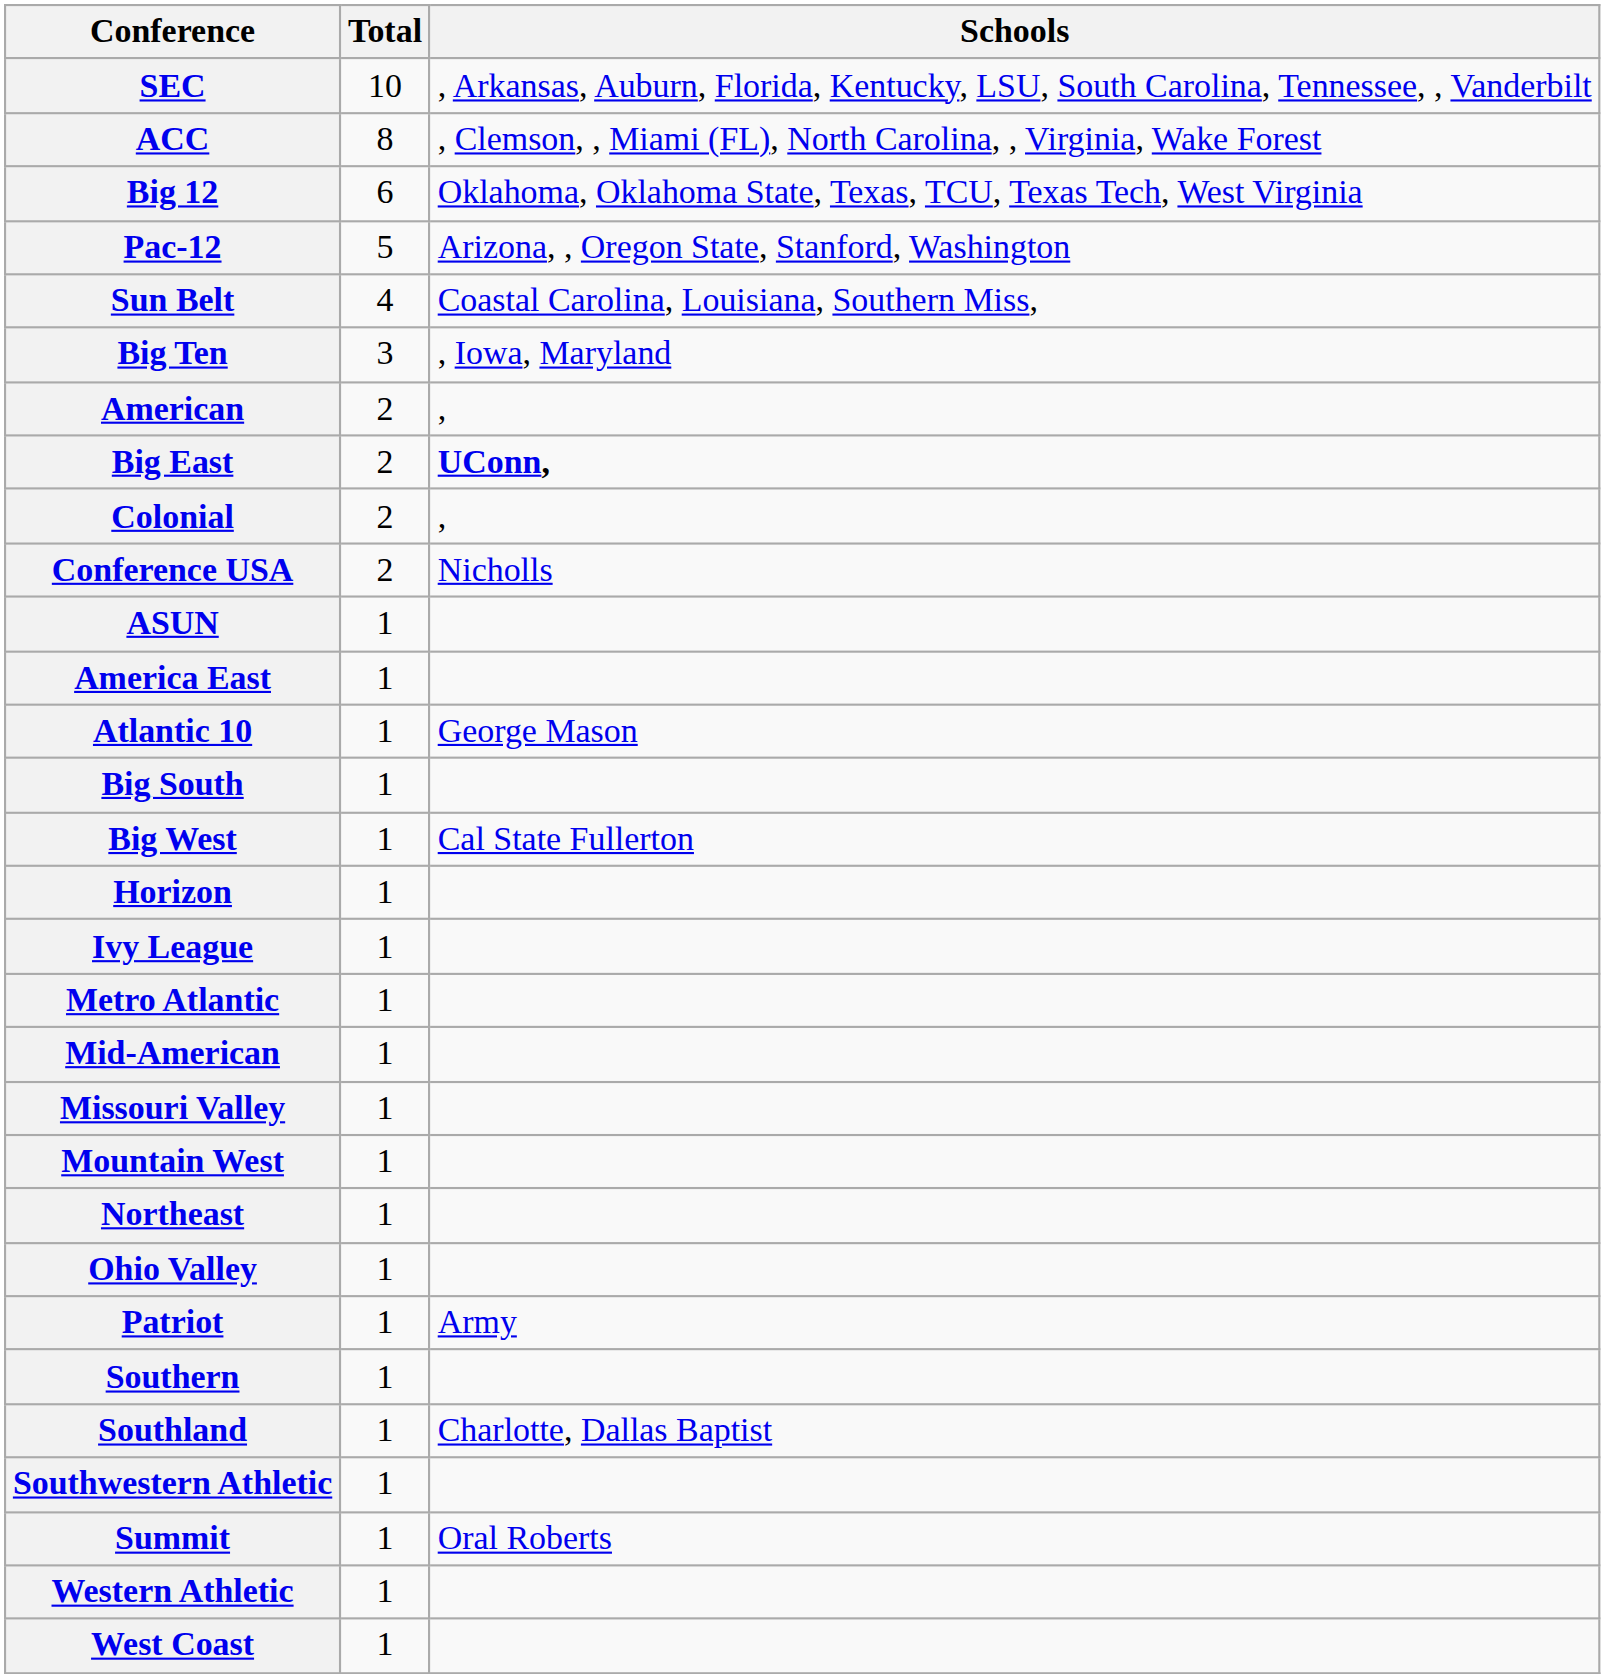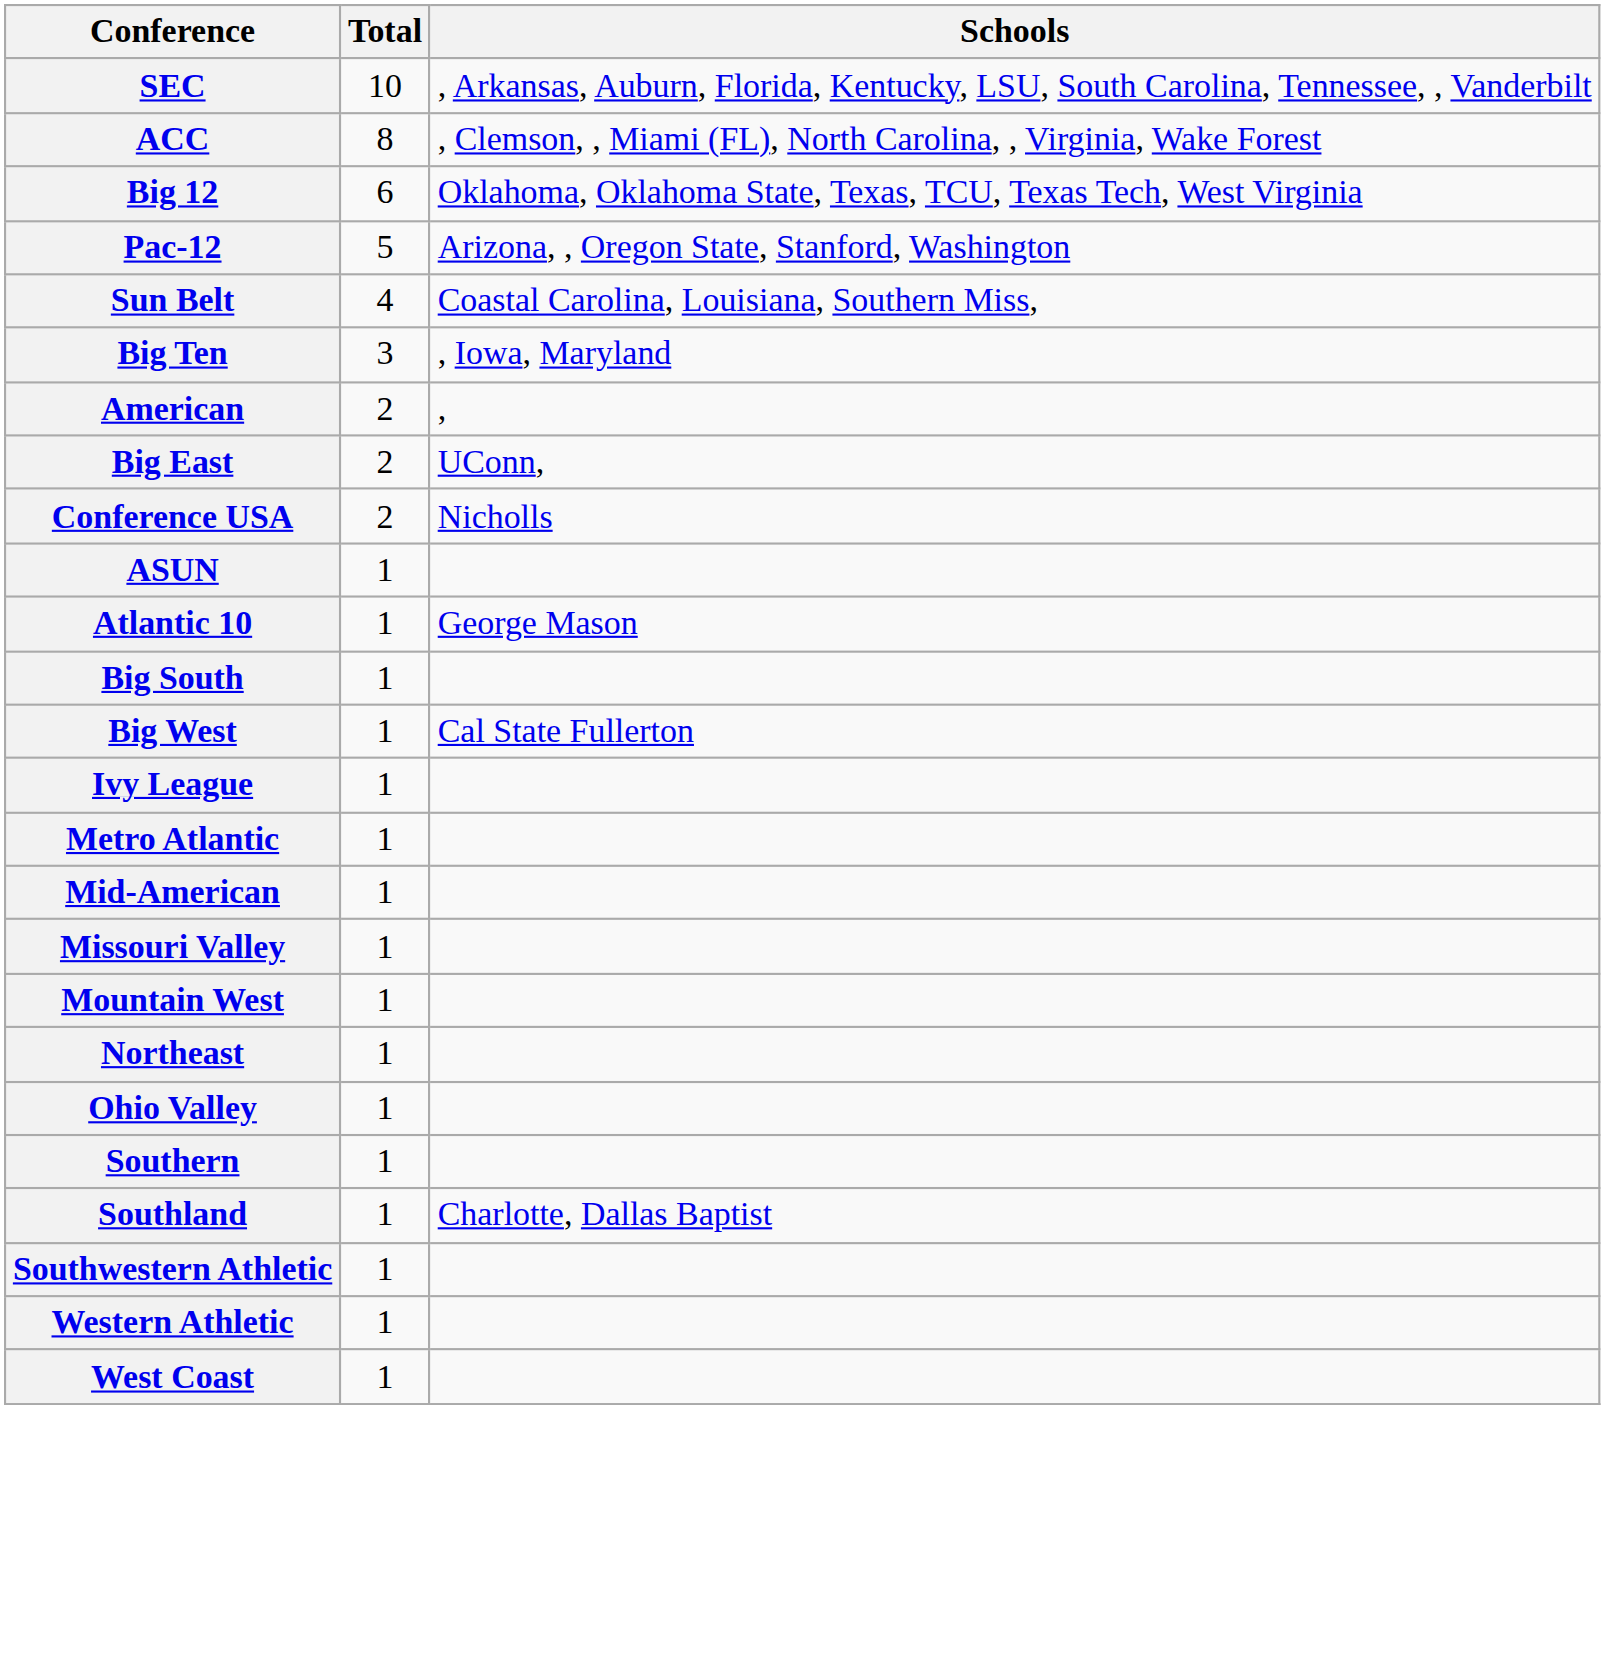Big East | Schools: bold -> normal
- row: Colonial | 2 | ,
- row: America East | 1
- row: Horizon | 1
- row: Patriot | 1 | Army
- row: Summit | 1 | Oral Roberts
